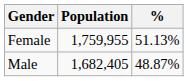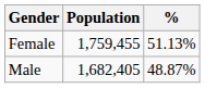Female | Population: 1,759,955 -> 1,759,455
